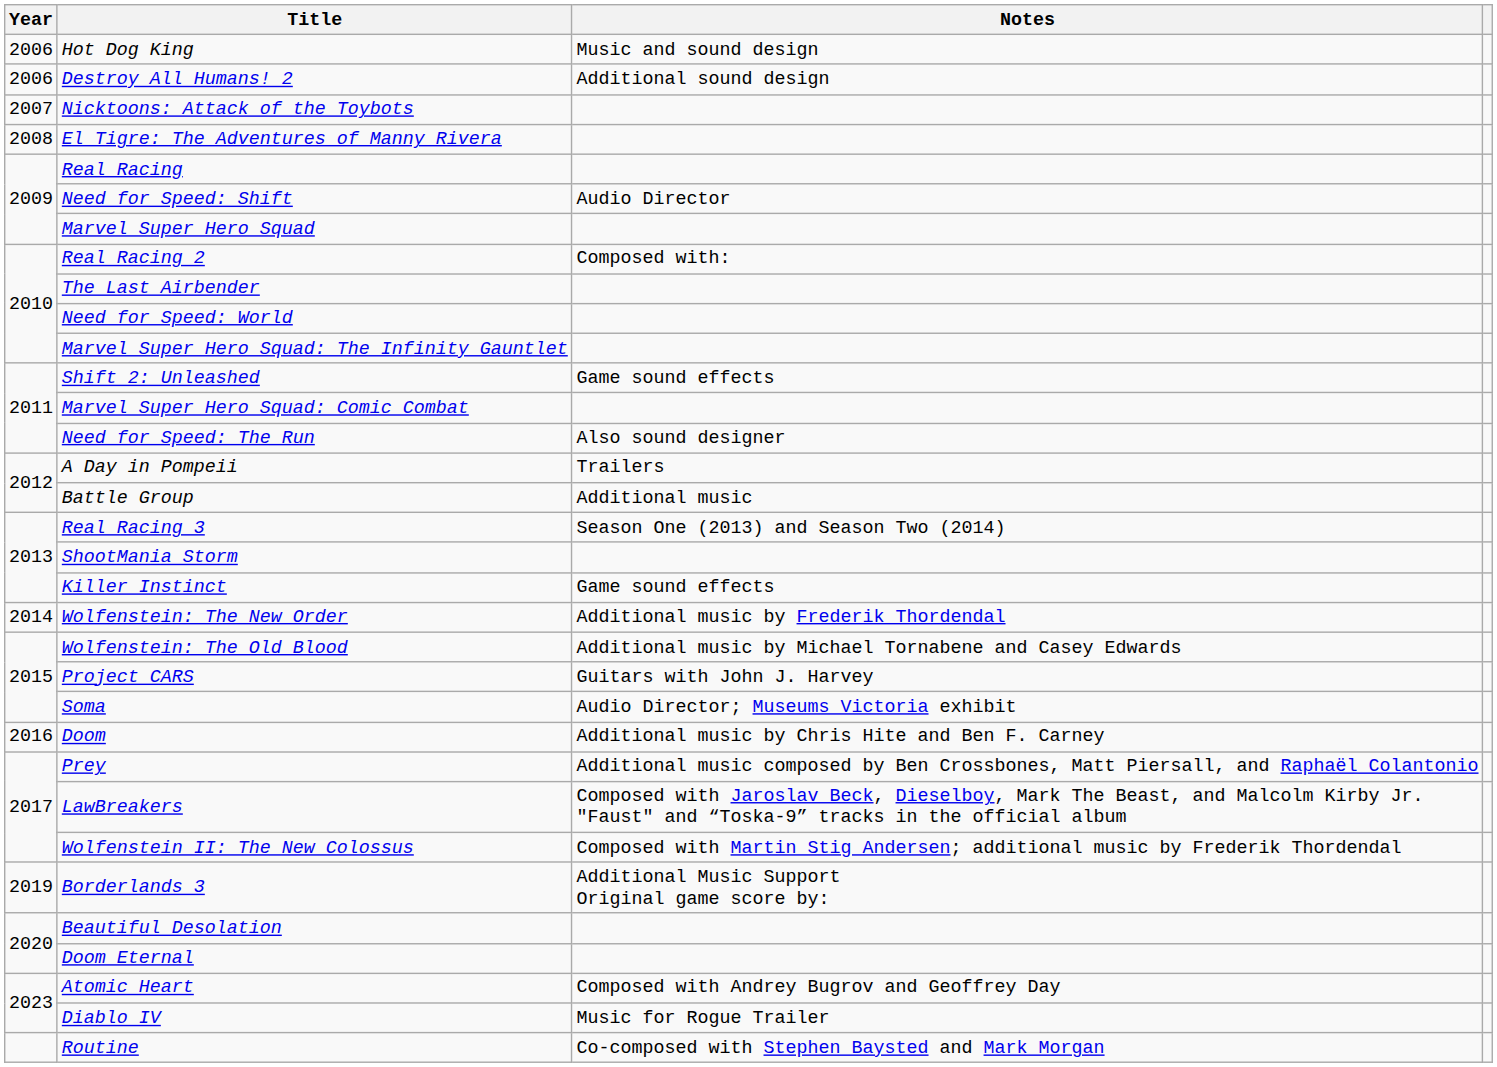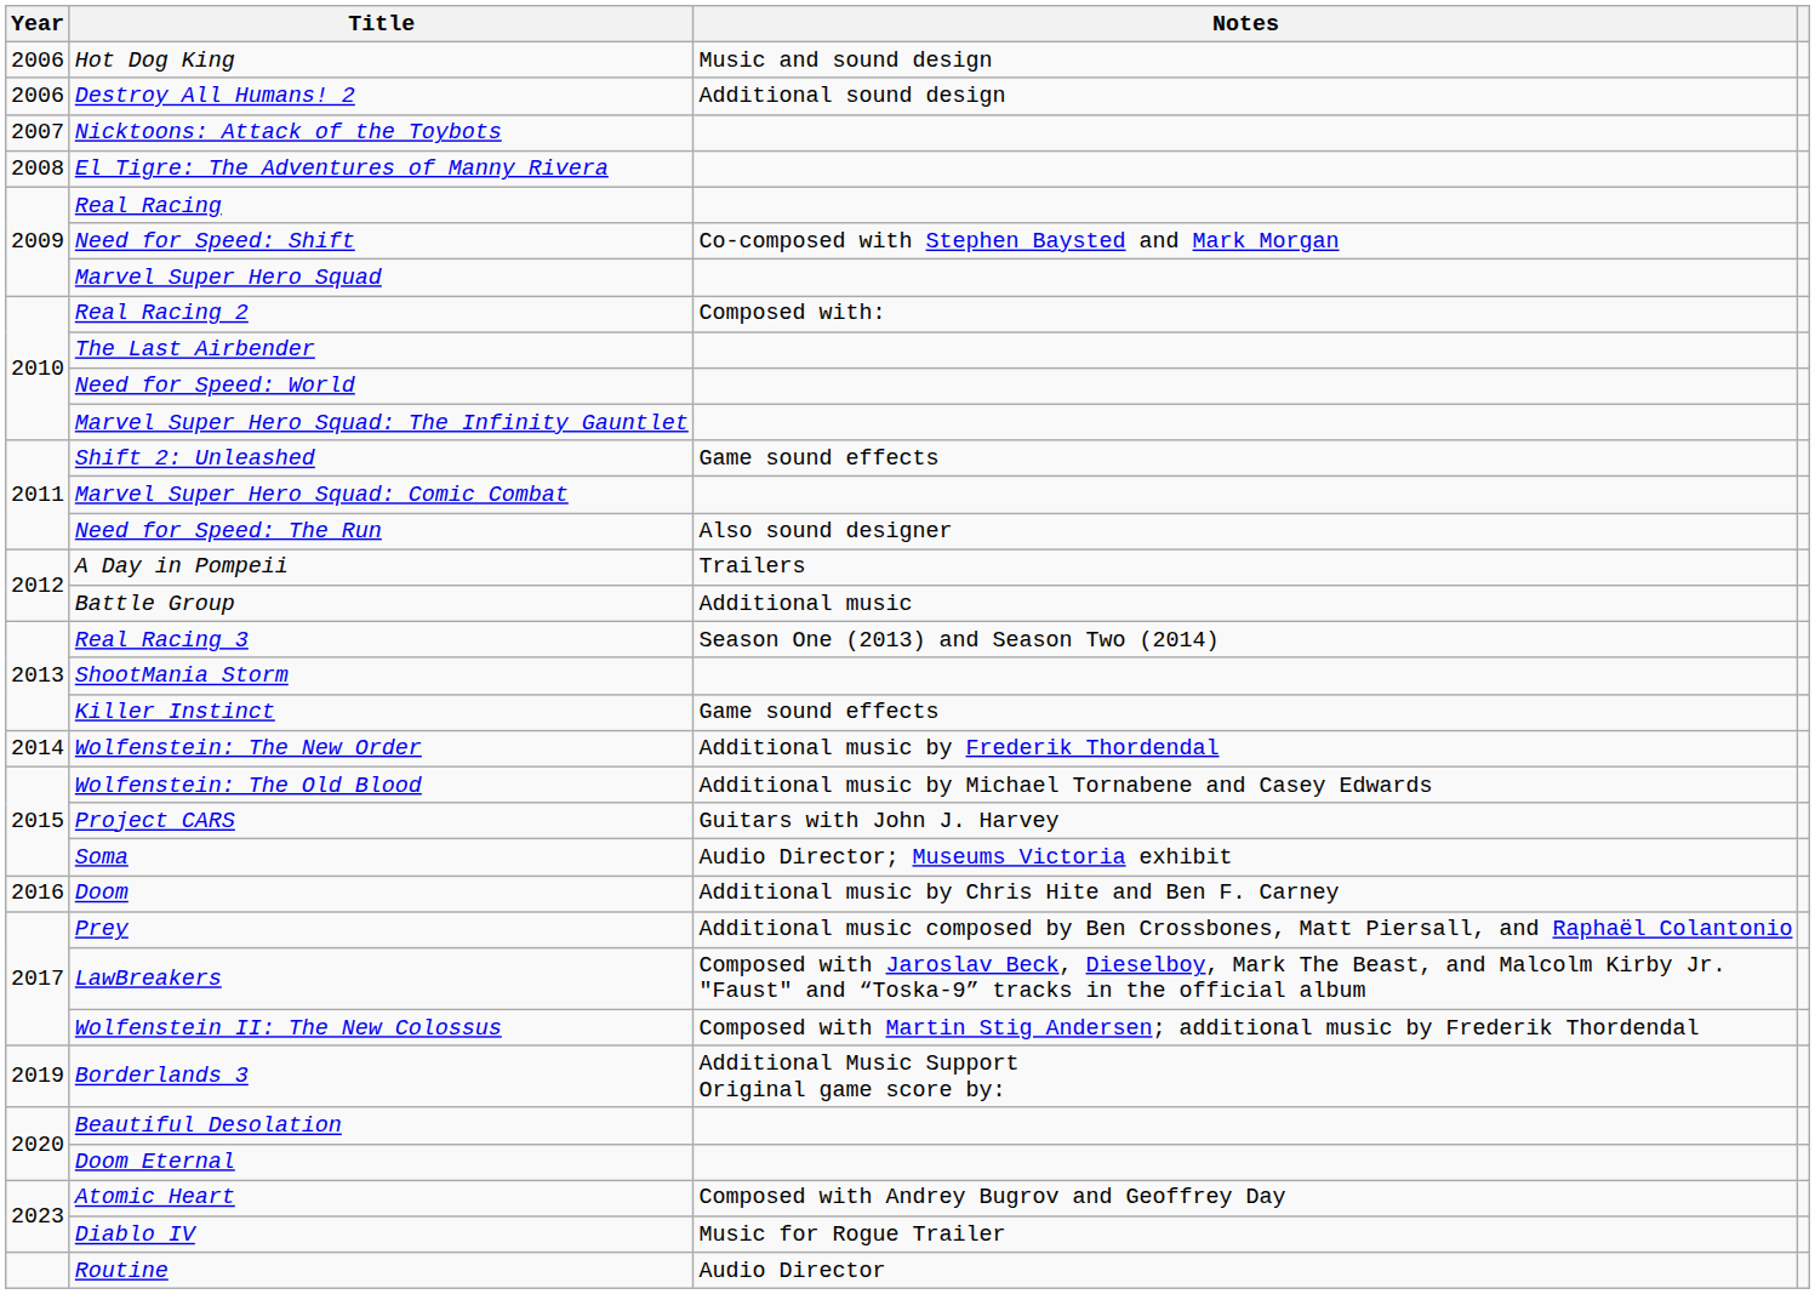Need for Speed: Shift | Notes: Audio Director -> Co-composed with Stephen Baysted and Mark Morgan
Routine | Notes: Co-composed with Stephen Baysted and Mark Morgan -> Audio Director
